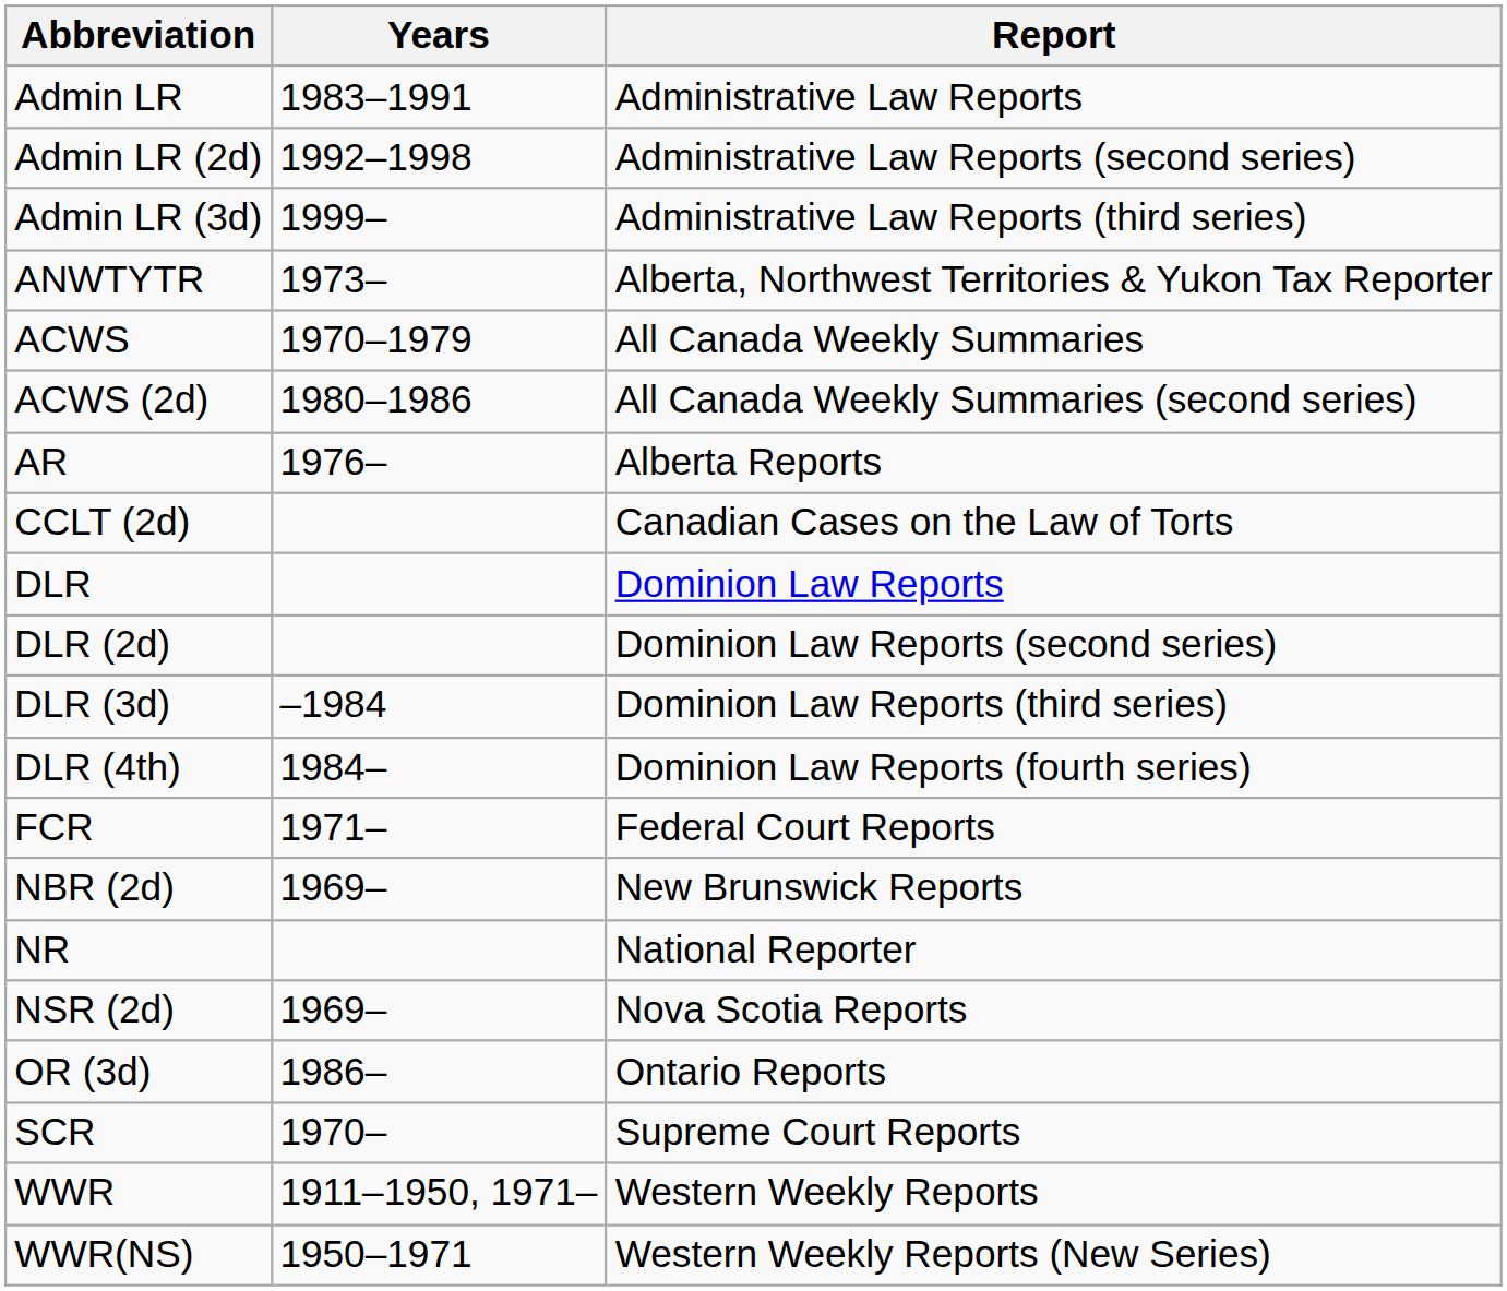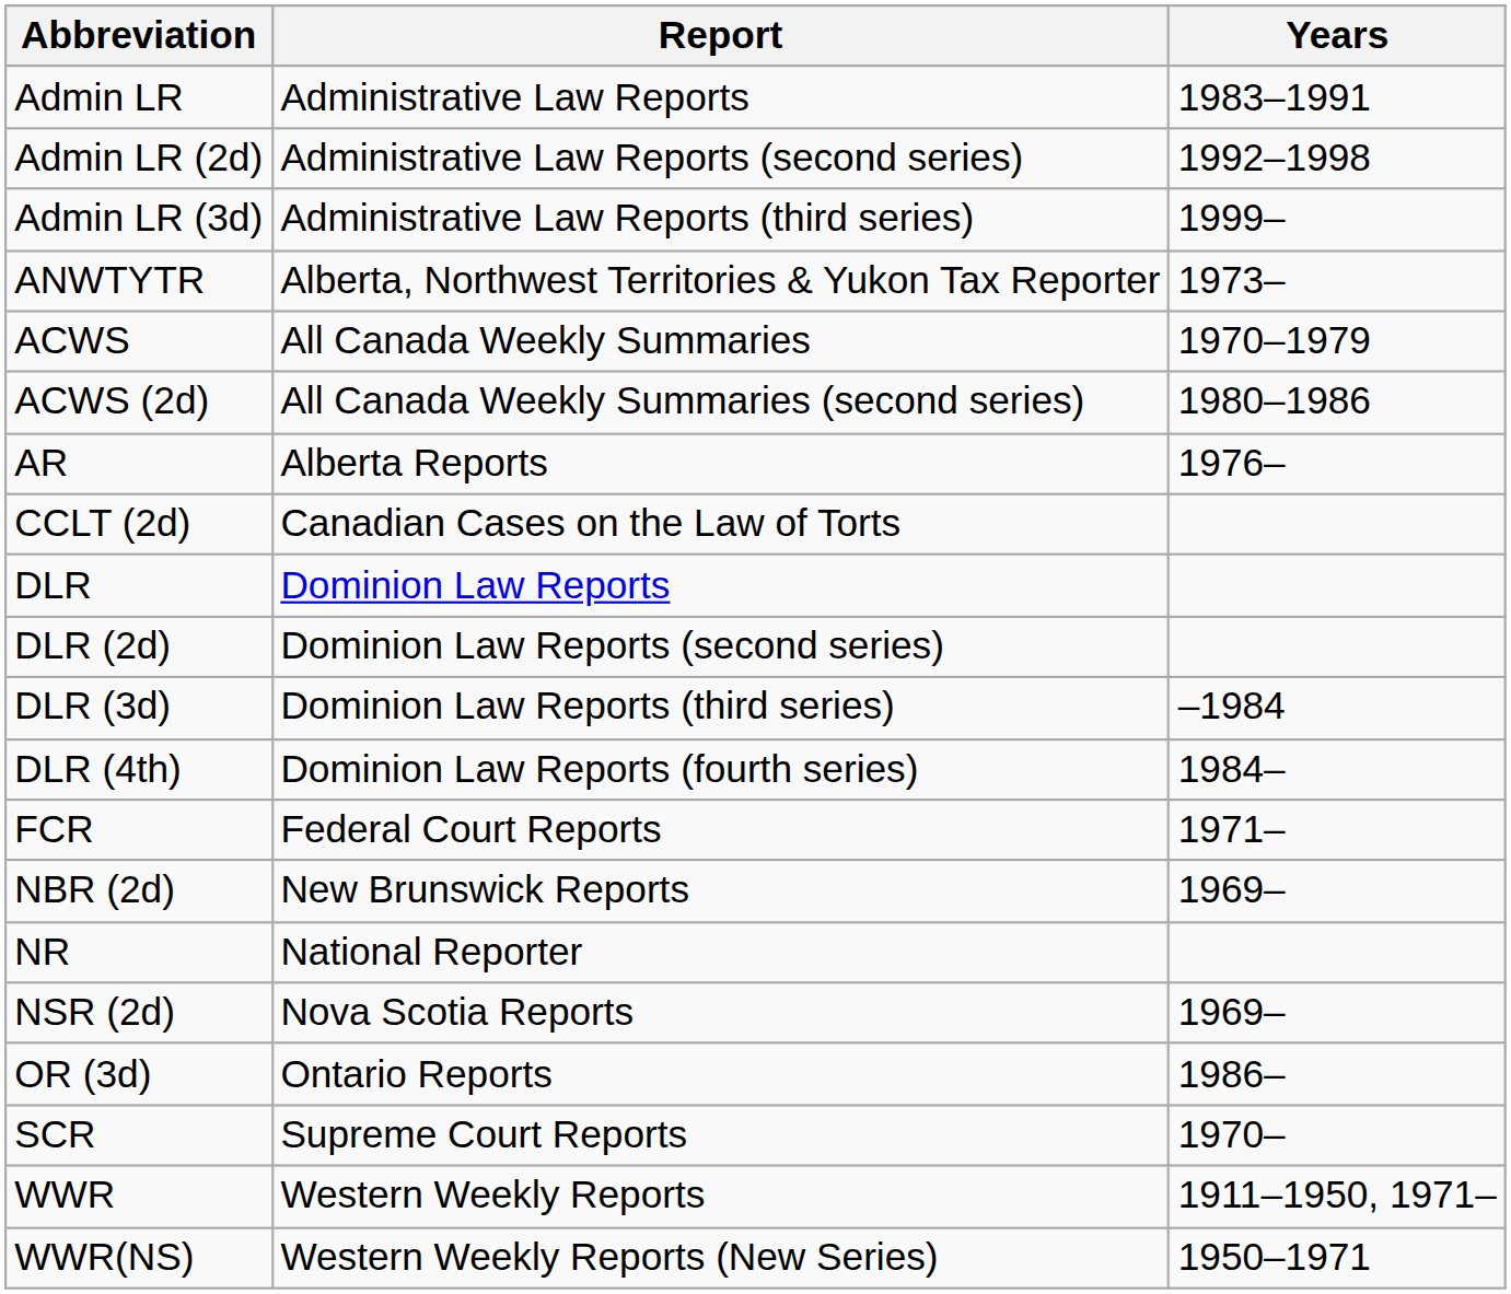columns swapped: Report <-> Years
